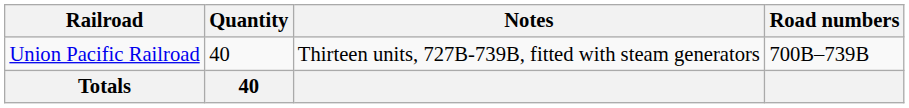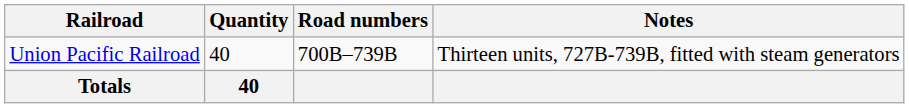columns swapped: Road numbers <-> Notes
